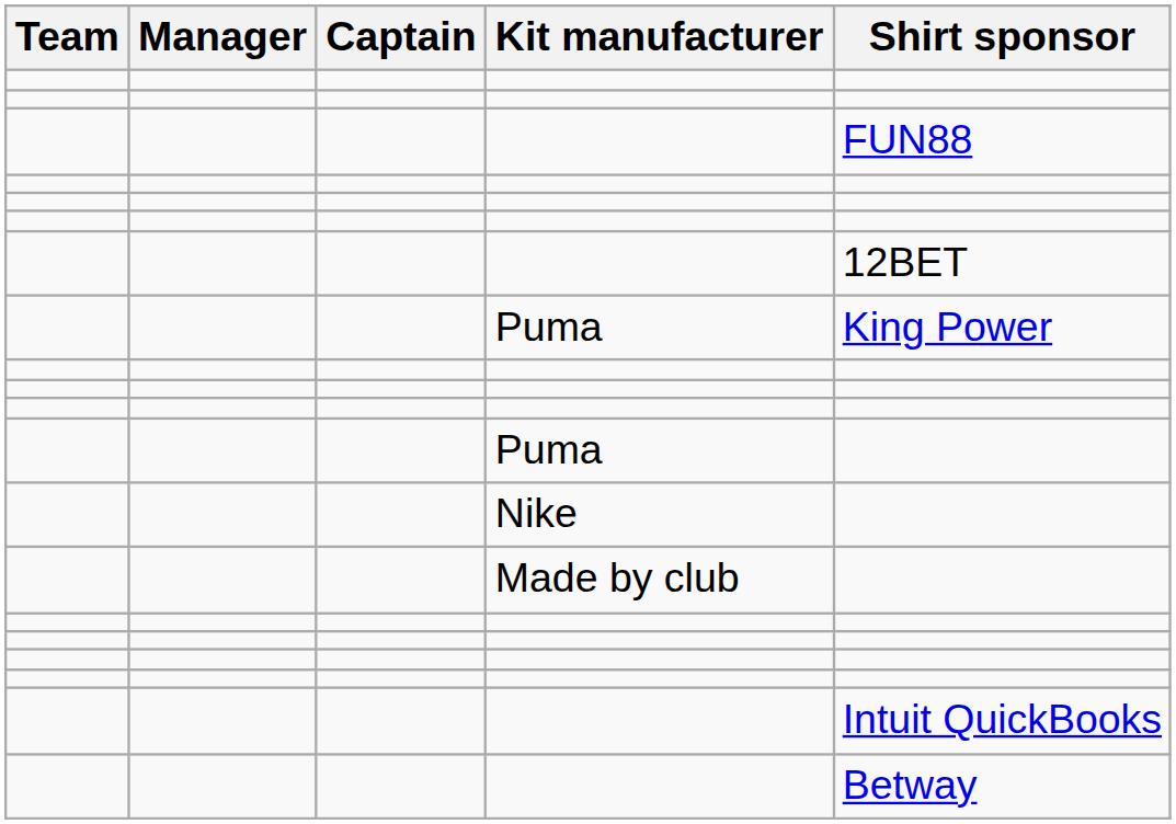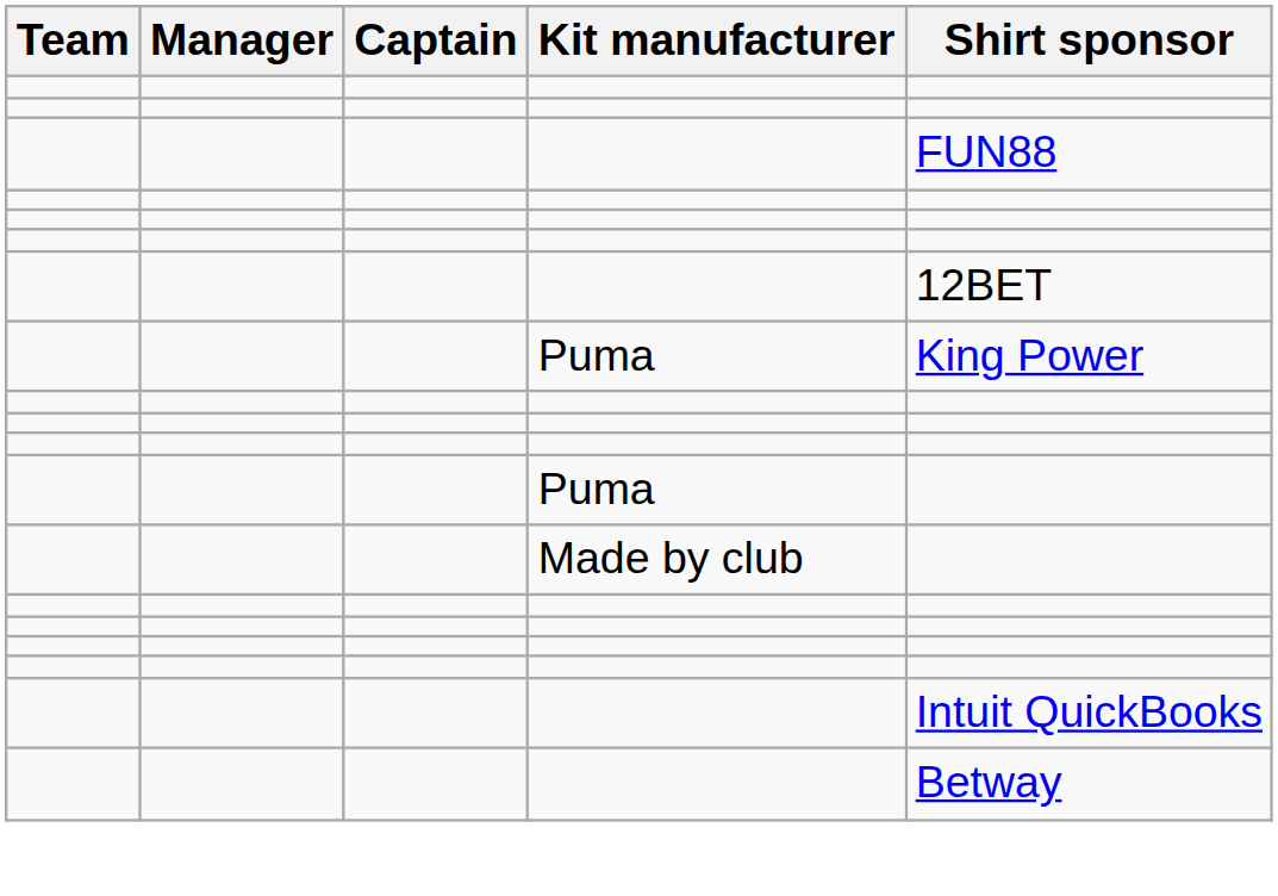- row: Nike
